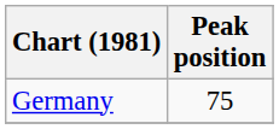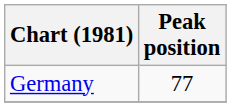Germany | Peak position: 75 -> 77
